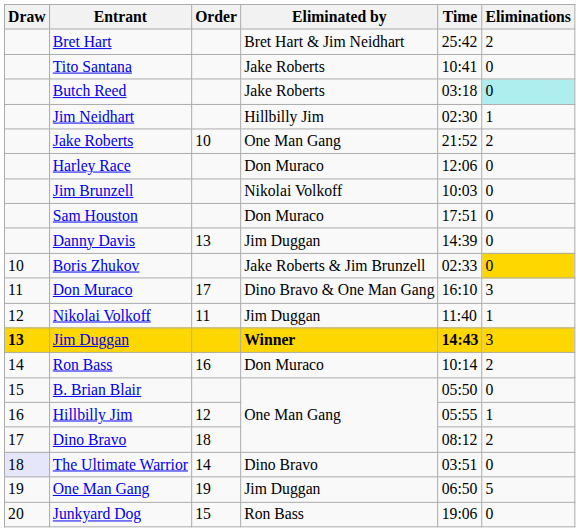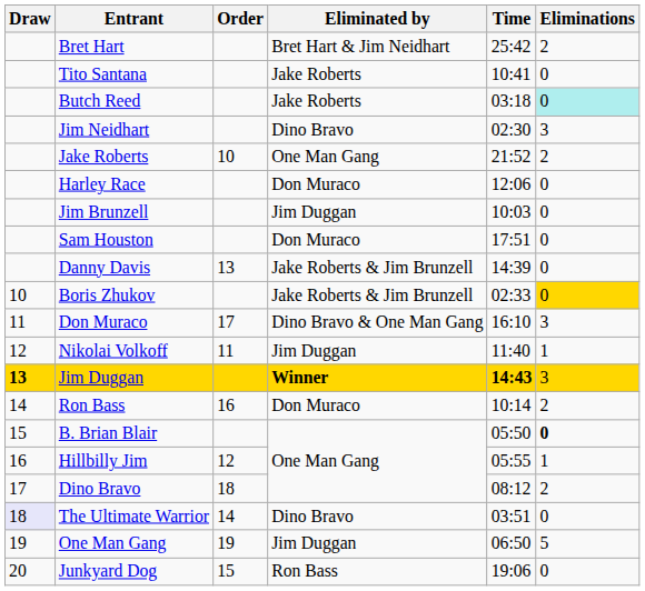Jim Neidhart | Eliminated by: Hillbilly Jim -> Dino Bravo
Jim Neidhart | Eliminations: 1 -> 3
Jim Brunzell | Eliminated by: Nikolai Volkoff -> Jim Duggan
Danny Davis | Eliminated by: Jim Duggan -> Jake Roberts & Jim Brunzell
B. Brian Blair | Eliminations: normal -> bold
